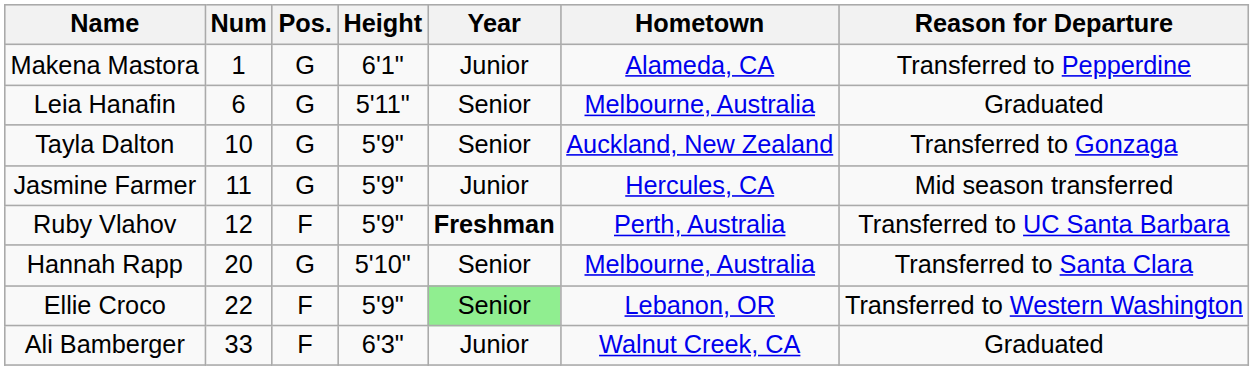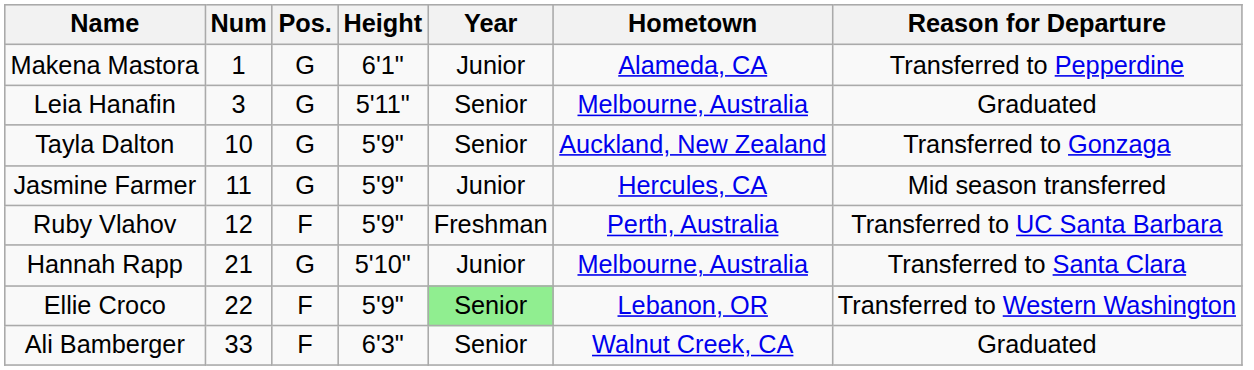Leia Hanafin | Num: 6 -> 3
Ruby Vlahov | Year: bold -> normal
Hannah Rapp | Num: 20 -> 21
Hannah Rapp | Year: Senior -> Junior
Ali Bamberger | Year: Junior -> Senior
